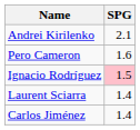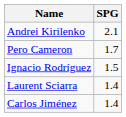Pero Cameron | SPG: 1.6 -> 1.7
Ignacio Rodríguez | SPG: pink background -> no background
